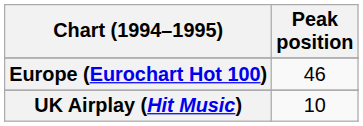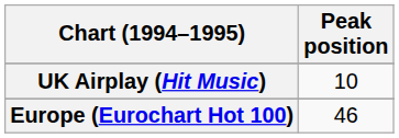rows swapped: Europe (Eurochart Hot 100) <-> UK Airplay (Hit Music)
